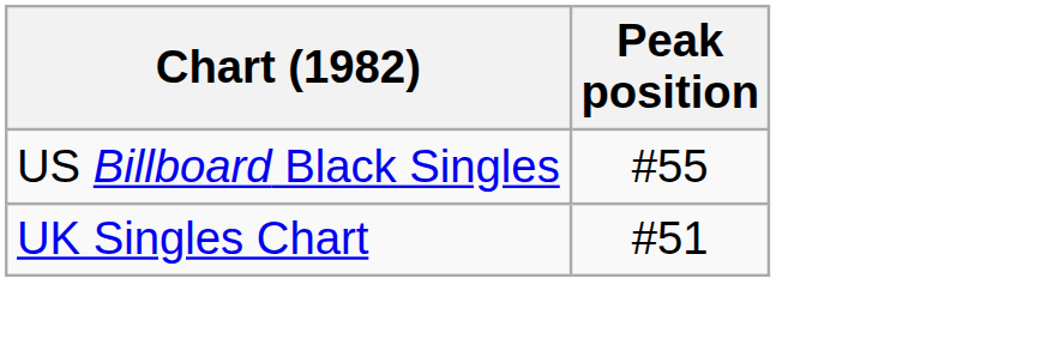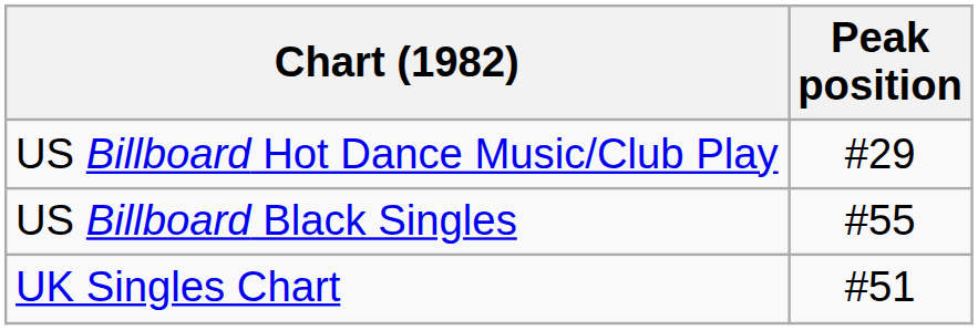+ row: US Billboard Hot Dance Music/Club Play | #29
